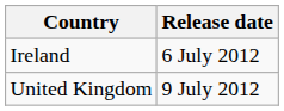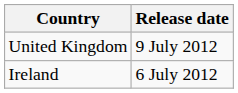rows swapped: Ireland <-> United Kingdom
